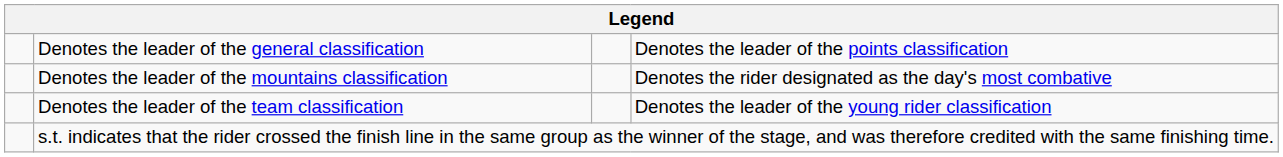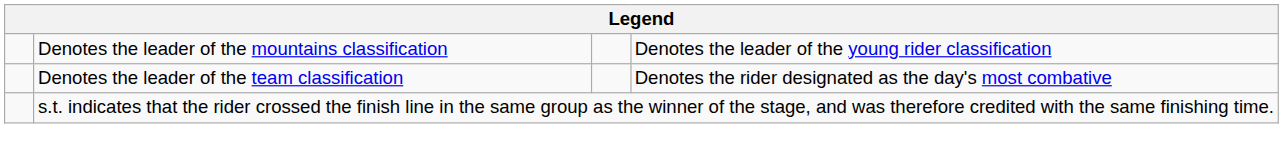- row: Denotes the leader of the general classification | Denotes the leader of the points classification
Denotes the leader of the mountains classification | column 4: Denotes the rider designated as the day's most combative -> Denotes the leader of the young rider classification
Denotes the leader of the team classification | column 4: Denotes the leader of the young rider classification -> Denotes the rider designated as the day's most combative
